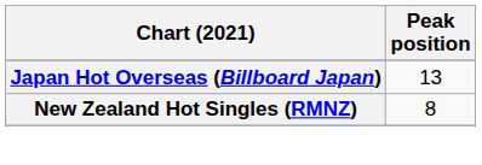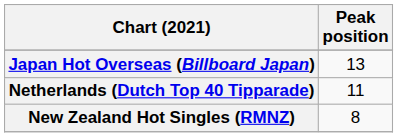+ row: Netherlands (Dutch Top 40 Tipparade) | 11
